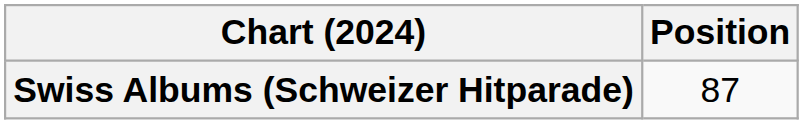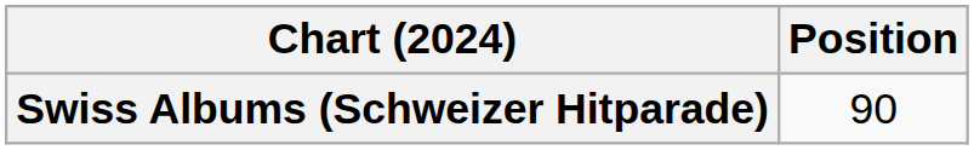Swiss Albums (Schweizer Hitparade) | Position: 87 -> 90
